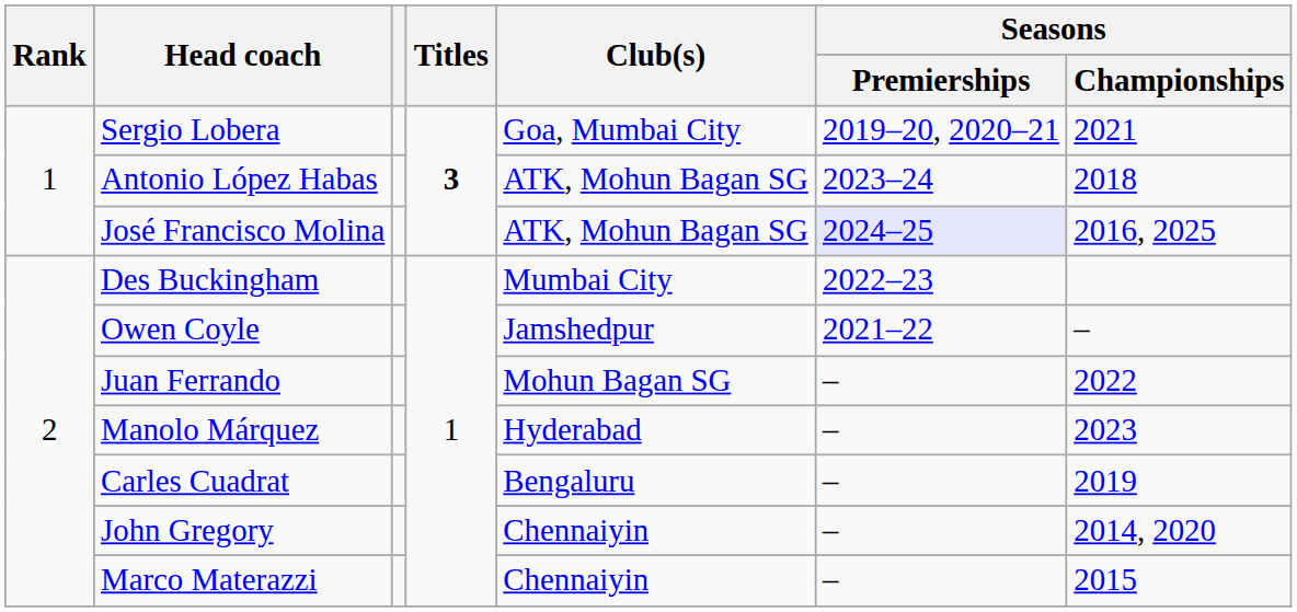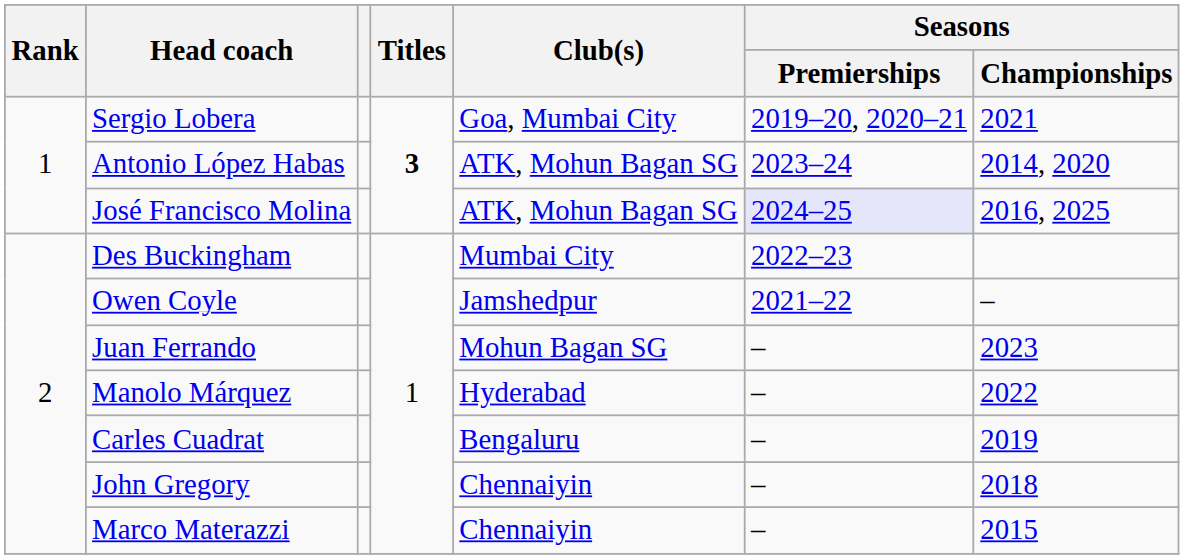Antonio López Habas | Seasons / Championships: 2018 -> 2014, 2020
Juan Ferrando | Seasons / Championships: 2022 -> 2023
Manolo Márquez | Seasons / Championships: 2023 -> 2022
John Gregory | Seasons / Championships: 2014, 2020 -> 2018
